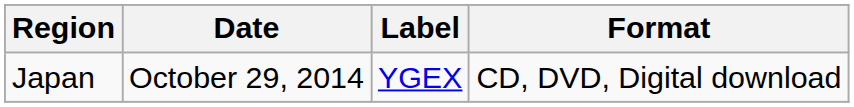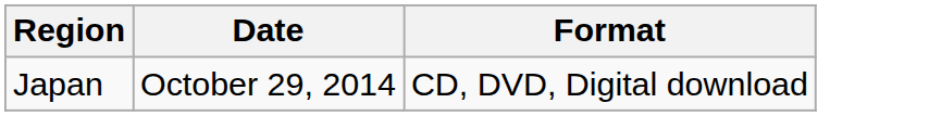- column: Label | YGEX
